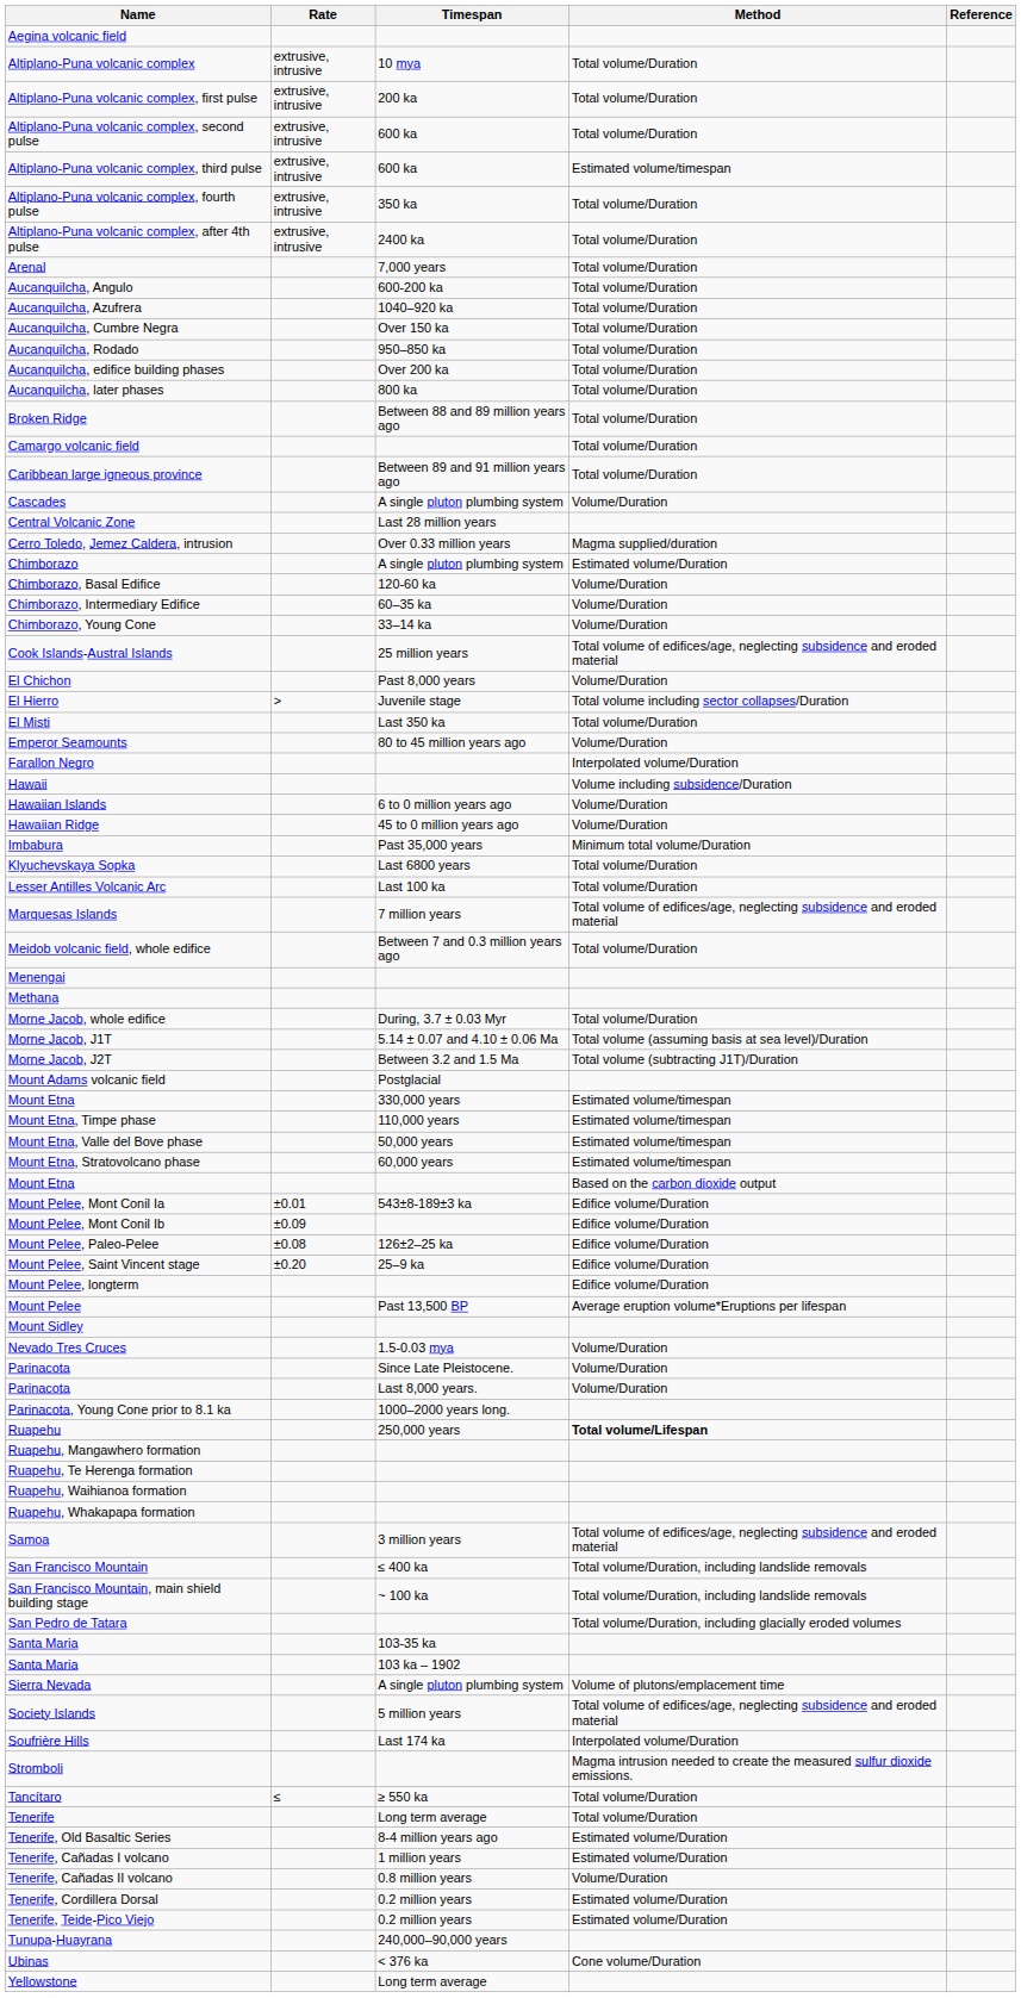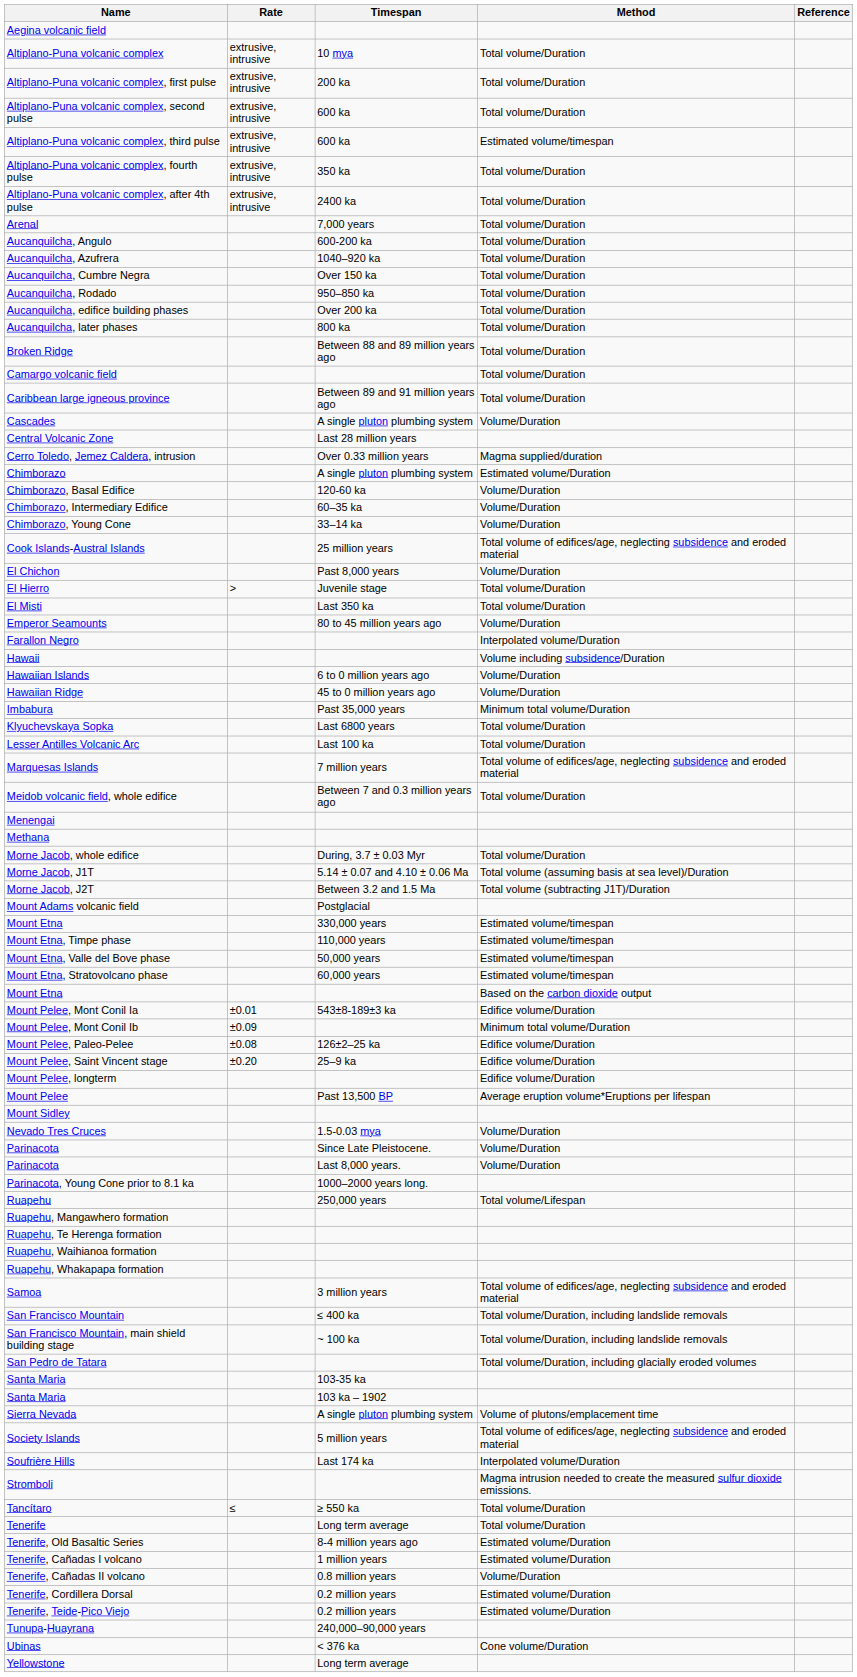El Hierro | Method: Total volume including sector collapses/Duration -> Total volume/Duration
Mount Pelee, Mont Conil Ib | Method: Edifice volume/Duration -> Minimum total volume/Duration
Ruapehu | Method: bold -> normal
